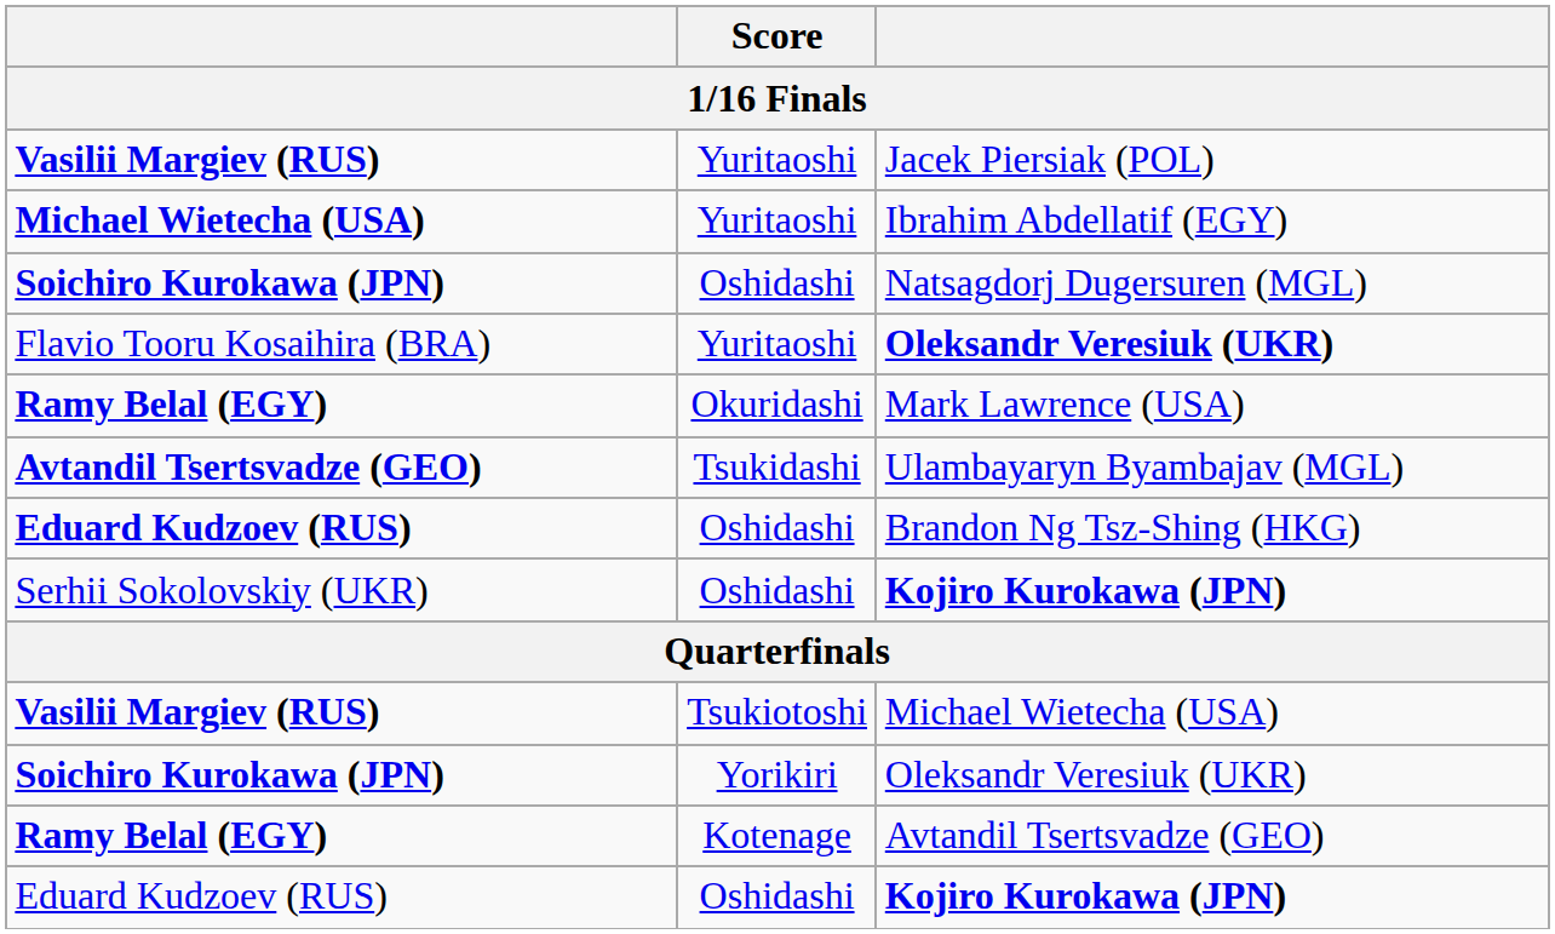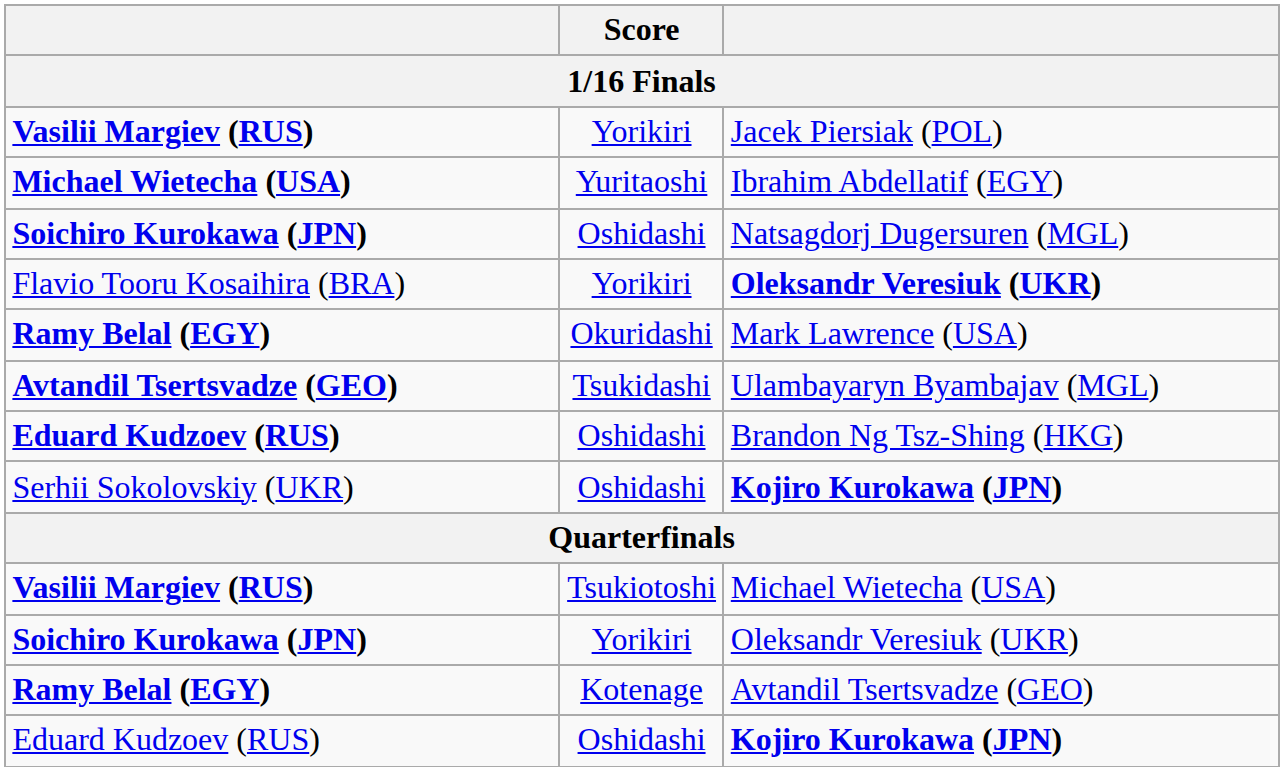Jacek Piersiak (POL) | Score: Yuritaoshi -> Yorikiri
Flavio Tooru Kosaihira (BRA) / Oleksandr Veresiuk (UKR) | Score: Yuritaoshi -> Yorikiri
